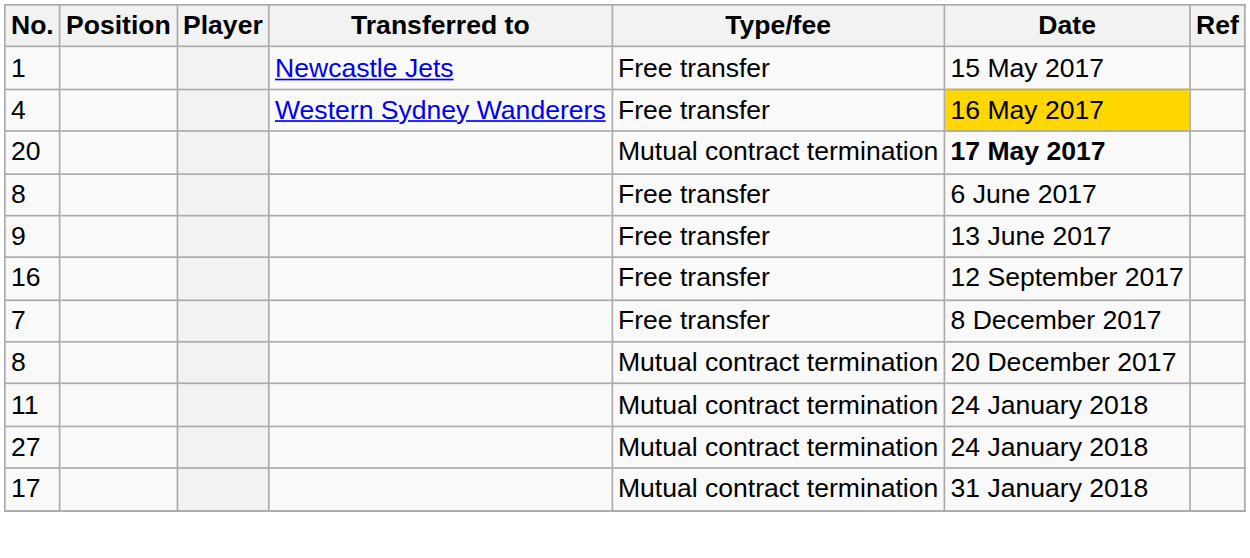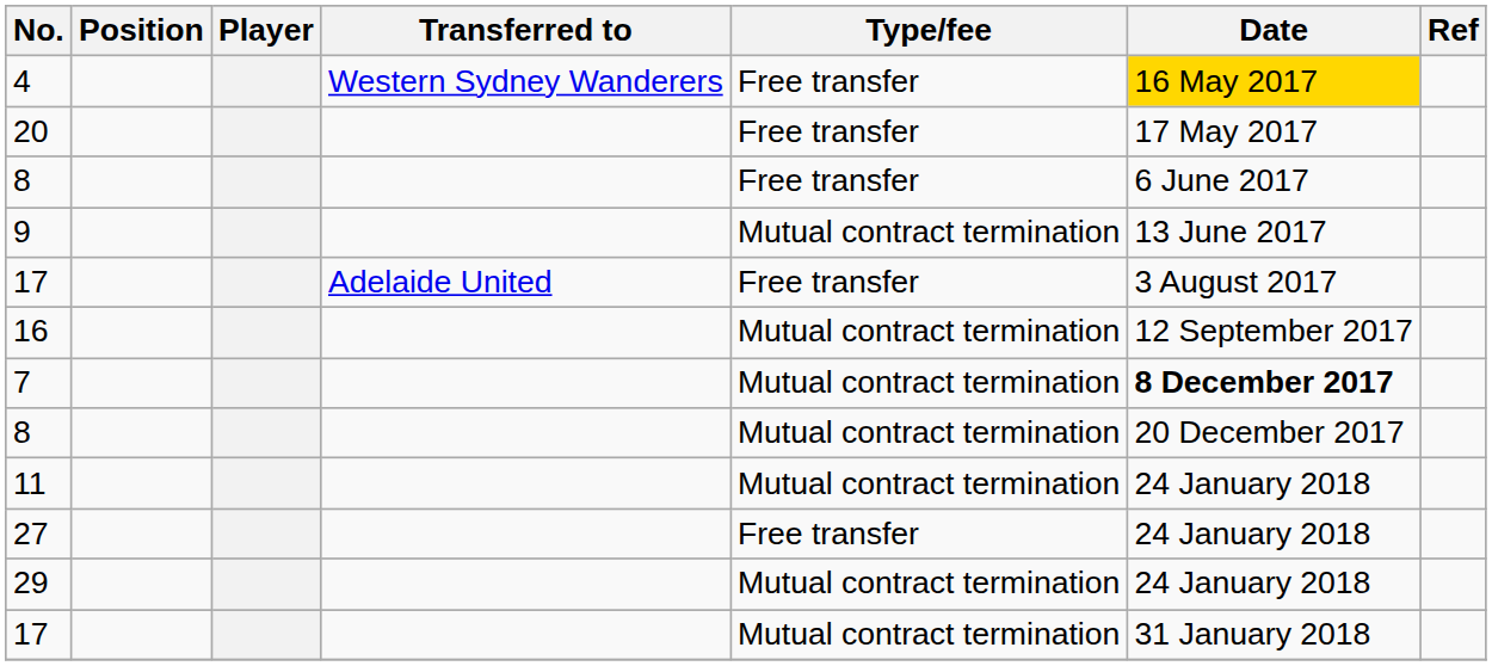- row: 1 | Newcastle Jets | Free transfer | 15 May 2017
20 | Type/fee: Mutual contract termination -> Free transfer
20 | Date: bold -> normal
9 | Type/fee: Free transfer -> Mutual contract termination
+ row: 17 | Adelaide United | Free transfer | 3 August 2017
16 | Type/fee: Free transfer -> Mutual contract termination
7 | Type/fee: Free transfer -> Mutual contract termination
7 | Date: normal -> bold
27 | Type/fee: Mutual contract termination -> Free transfer
+ row: 29 | Mutual contract termination | 24 January 2018
